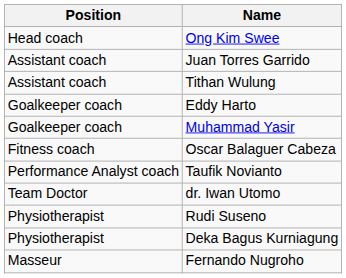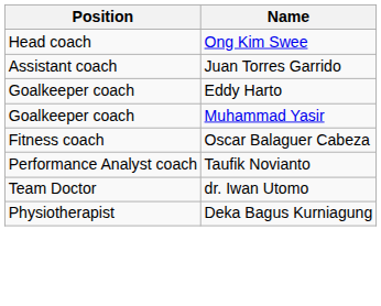- row: Assistant coach | Tithan Wulung
- row: Physiotherapist | Rudi Suseno
- row: Masseur | Fernando Nugroho
